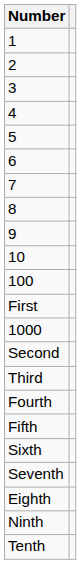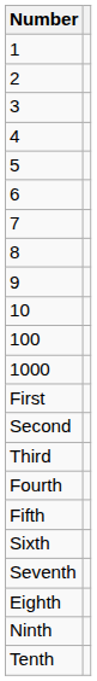rows swapped: 1000 <-> First
